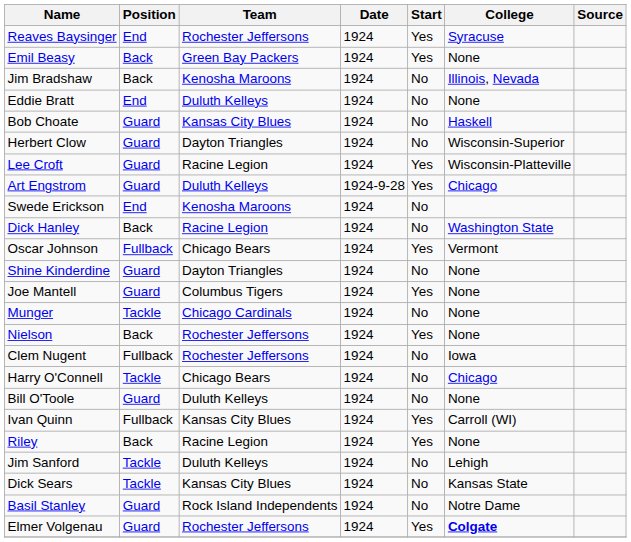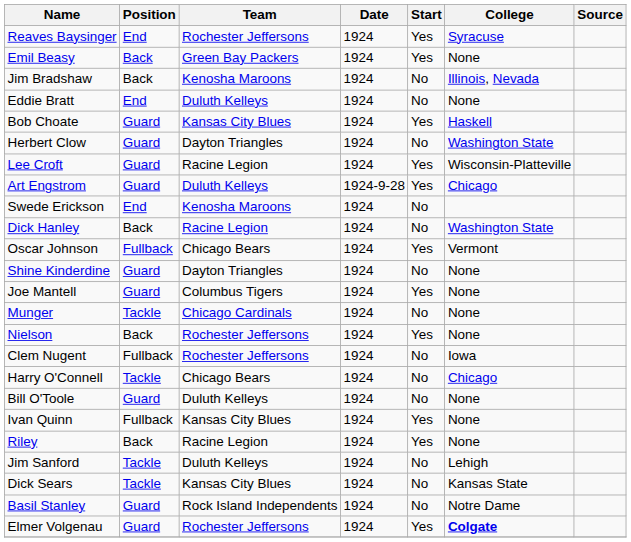Bob Choate | Start: No -> Yes
Herbert Clow | College: Wisconsin-Superior -> Washington State
Ivan Quinn | College: Carroll (WI) -> None
